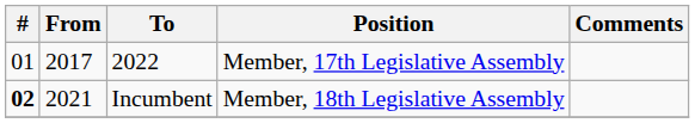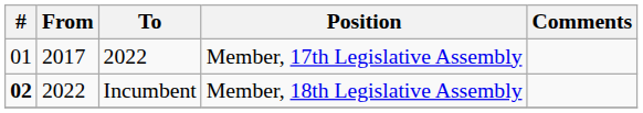Incumbent | From: 2021 -> 2022
